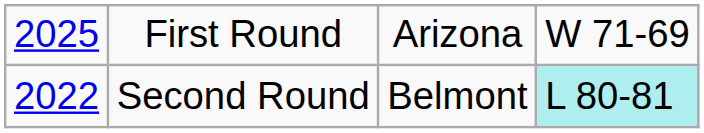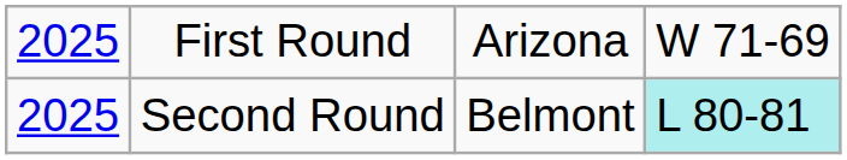Second Round | column 1: 2022 -> 2025
